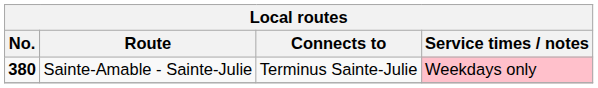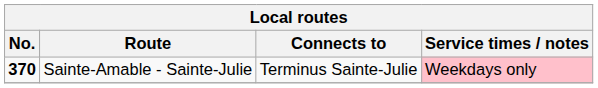Sainte-Amable - Sainte-Julie | No.: 380 -> 370
